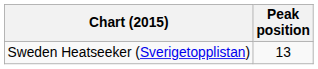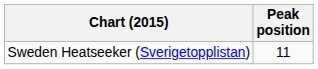Sweden Heatseeker (Sverigetopplistan) | Peak position: 13 -> 11
